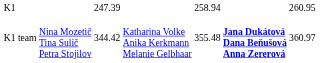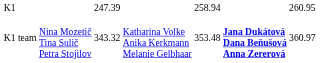K1 team | column 3: 344.42 -> 343.32
K1 team | column 5: 355.48 -> 353.48
